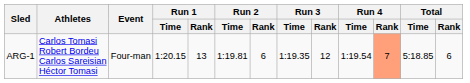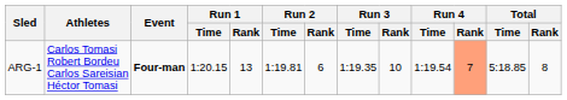ARG-1 | Event: normal -> bold
ARG-1 | Run 3 / Rank: 12 -> 10
ARG-1 | Total / Rank: 6 -> 8
